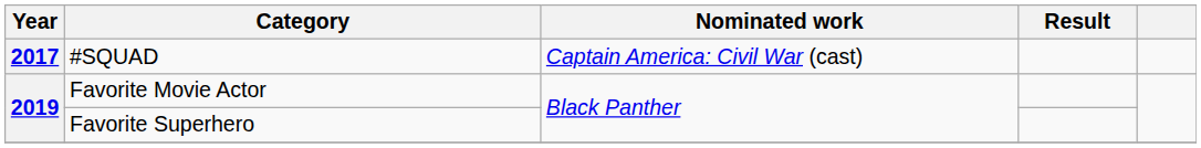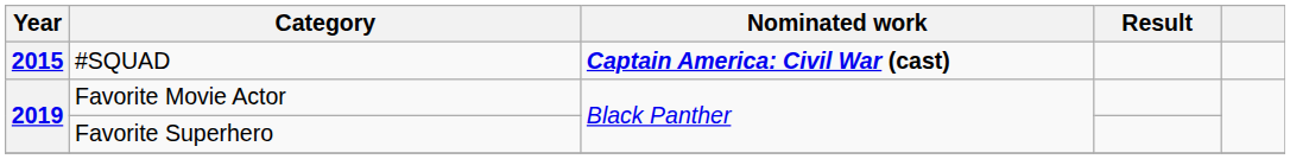#SQUAD | Year: 2017 -> 2015
#SQUAD | Nominated work: normal -> bold
